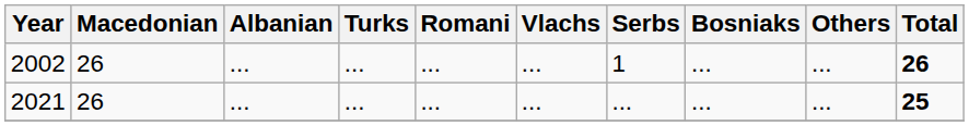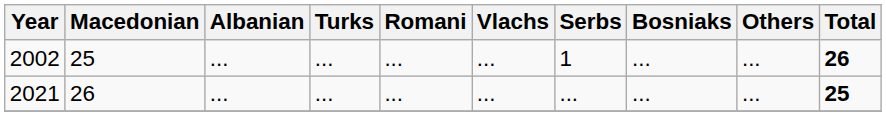2002 | Macedonian: 26 -> 25
